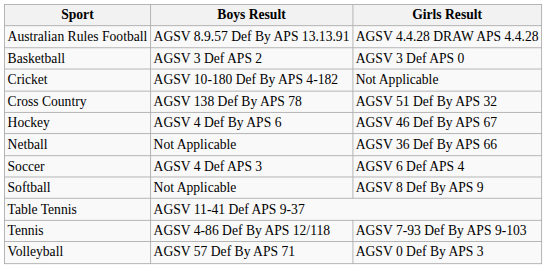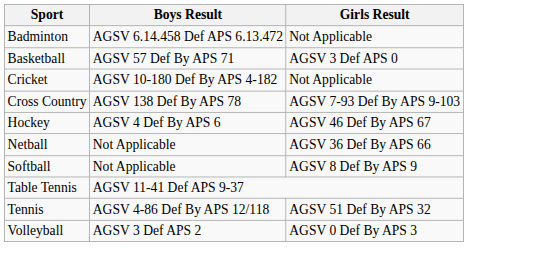- row: Australian Rules Football | AGSV 8.9.57 Def By APS 13.13.91 | AGSV 4.4.28 DRAW APS 4.4.28
+ row: Badminton | AGSV 6.14.458 Def APS 6.13.472 | Not Applicable
Basketball | Boys Result: AGSV 3 Def APS 2 -> AGSV 57 Def By APS 71
Cross Country | Girls Result: AGSV 51 Def By APS 32 -> AGSV 7-93 Def By APS 9-103
- row: Soccer | AGSV 4 Def APS 3 | AGSV 6 Def APS 4
Tennis | Girls Result: AGSV 7-93 Def By APS 9-103 -> AGSV 51 Def By APS 32
Volleyball | Boys Result: AGSV 57 Def By APS 71 -> AGSV 3 Def APS 2
